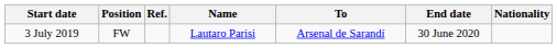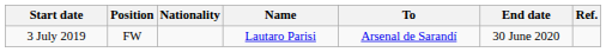columns swapped: Nationality <-> Ref.
